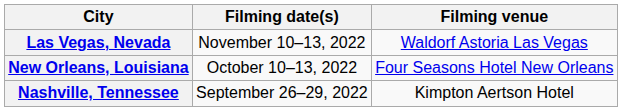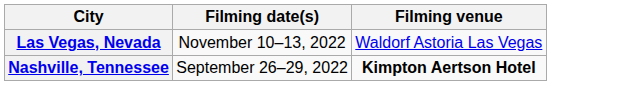- row: New Orleans, Louisiana | October 10–13, 2022 | Four Seasons Hotel New Orleans
Nashville, Tennessee | Filming venue: normal -> bold
